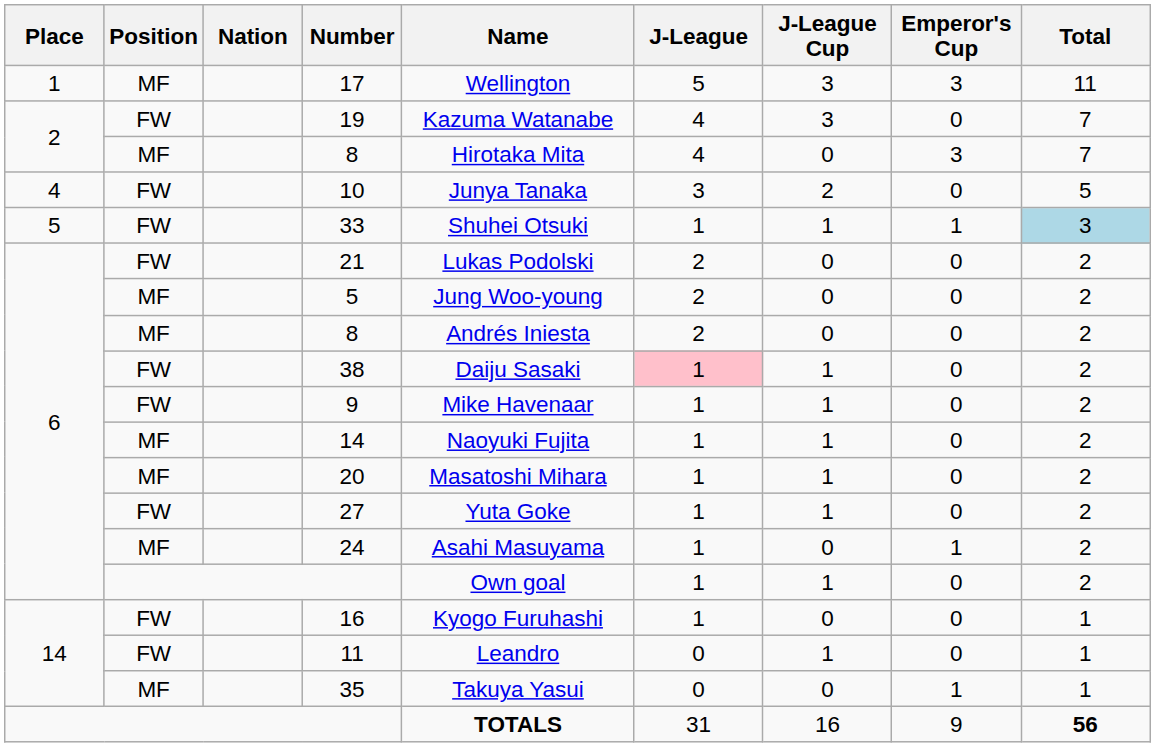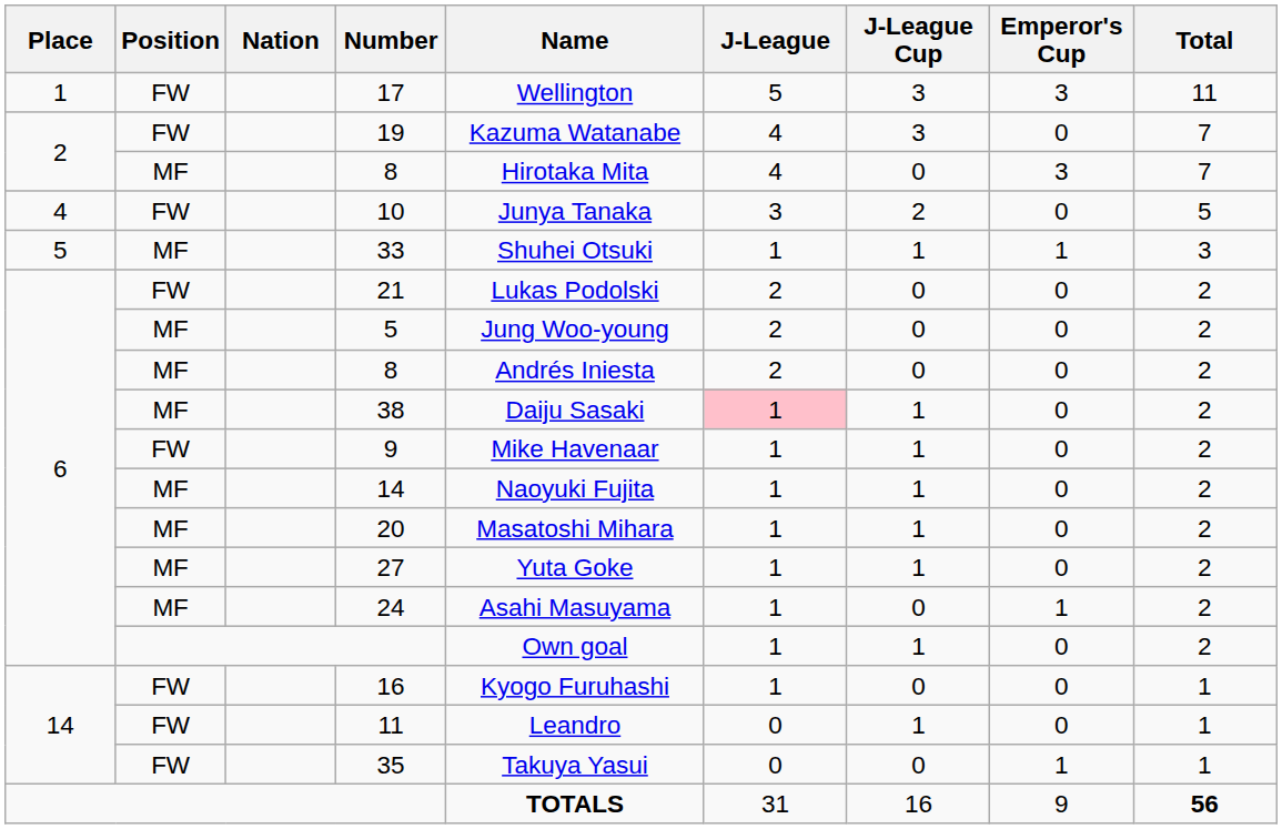17 | Position: MF -> FW
33 | Position: FW -> MF
33 | Total: lightblue background -> no background
38 | Position: FW -> MF
27 | Position: FW -> MF
35 | Position: MF -> FW
